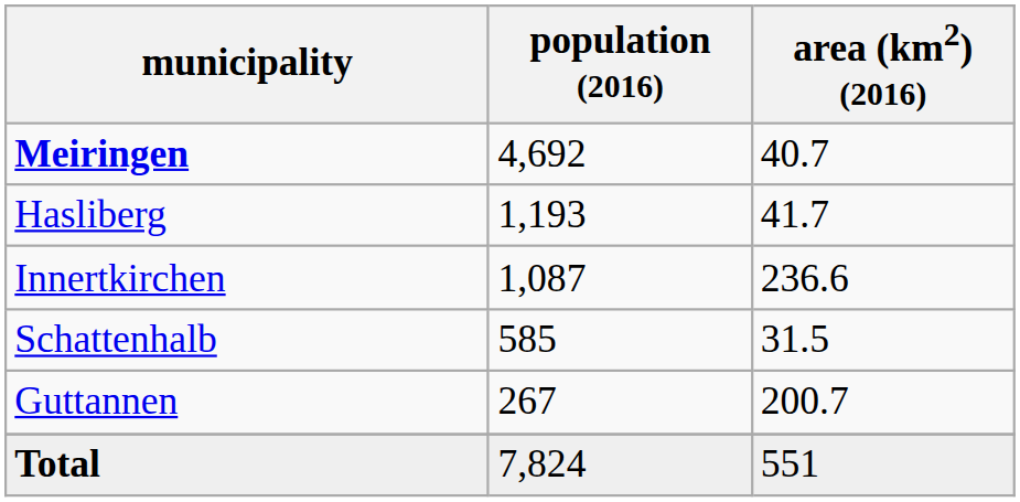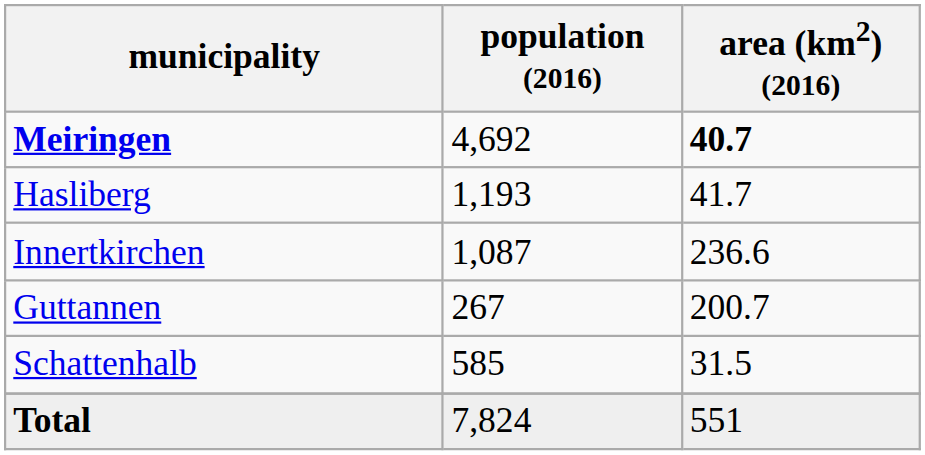Meiringen | area (km2) (2016): normal -> bold
rows swapped: Schattenhalb <-> Guttannen
